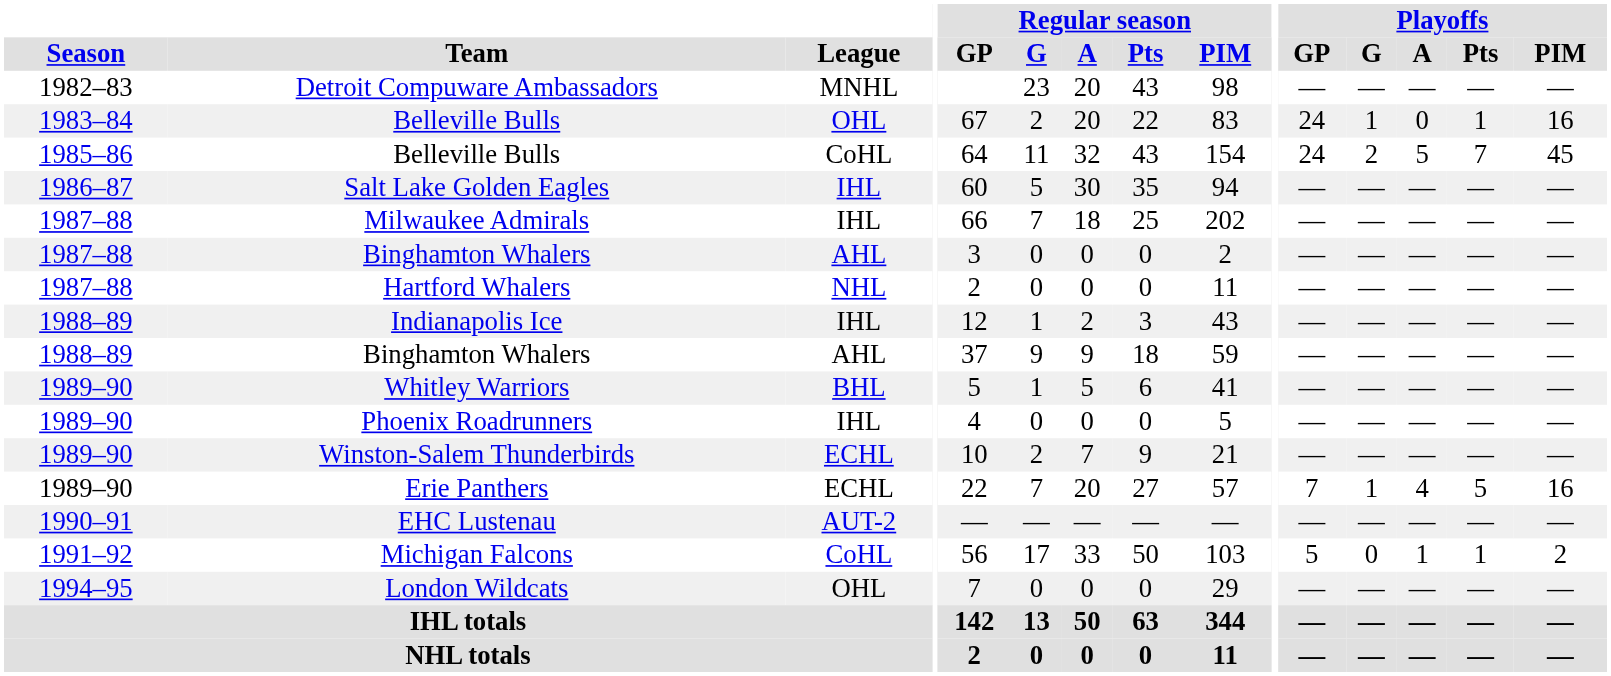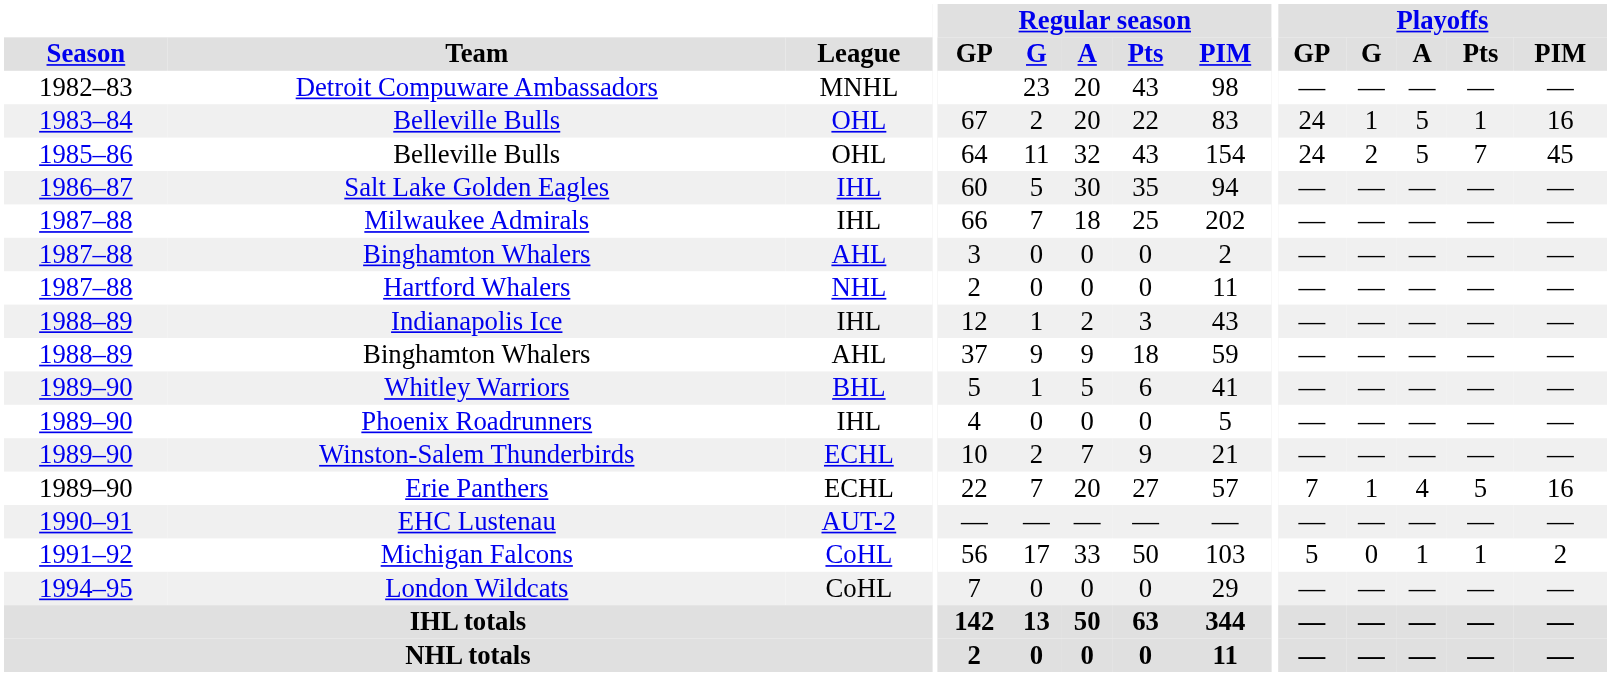1983–84 / Belleville Bulls | Playoffs / A: 0 -> 5
1985–86 / Belleville Bulls | League: CoHL -> OHL
London Wildcats | League: OHL -> CoHL
